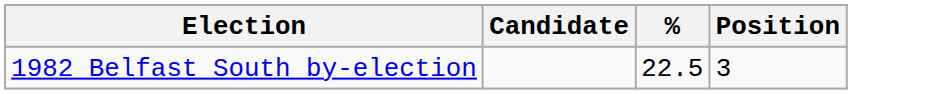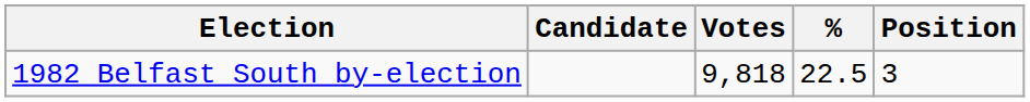+ column: Votes | 9,818
